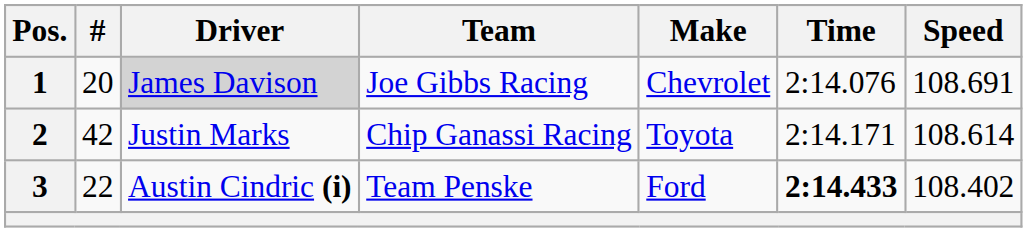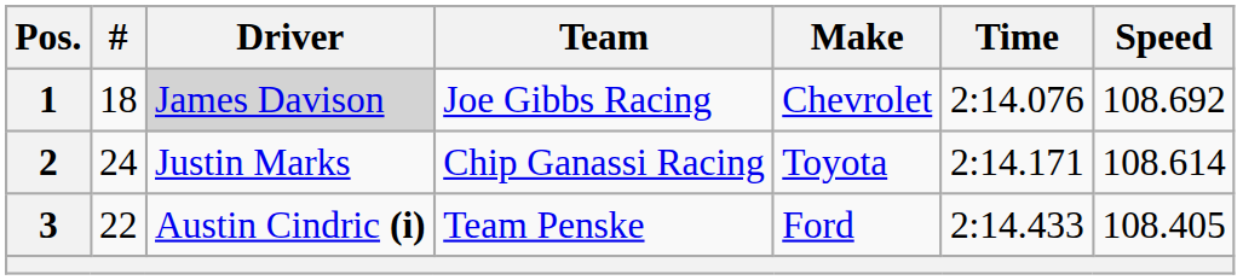1 | #: 20 -> 18
1 | Speed: 108.691 -> 108.692
2 | #: 42 -> 24
3 | Time: bold -> normal
3 | Speed: 108.402 -> 108.405
